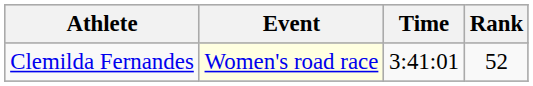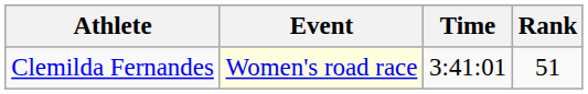Clemilda Fernandes | Rank: 52 -> 51
